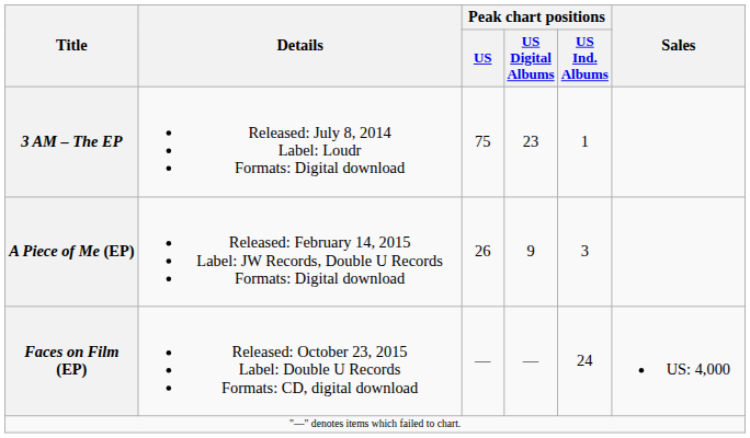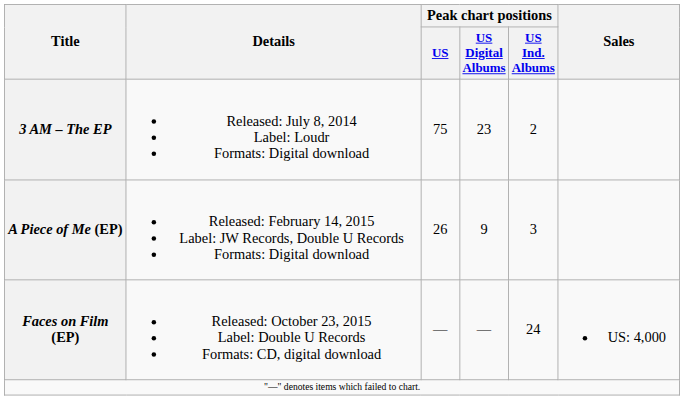3 AM – The EP | Peak chart positions / US Ind. Albums: 1 -> 2
